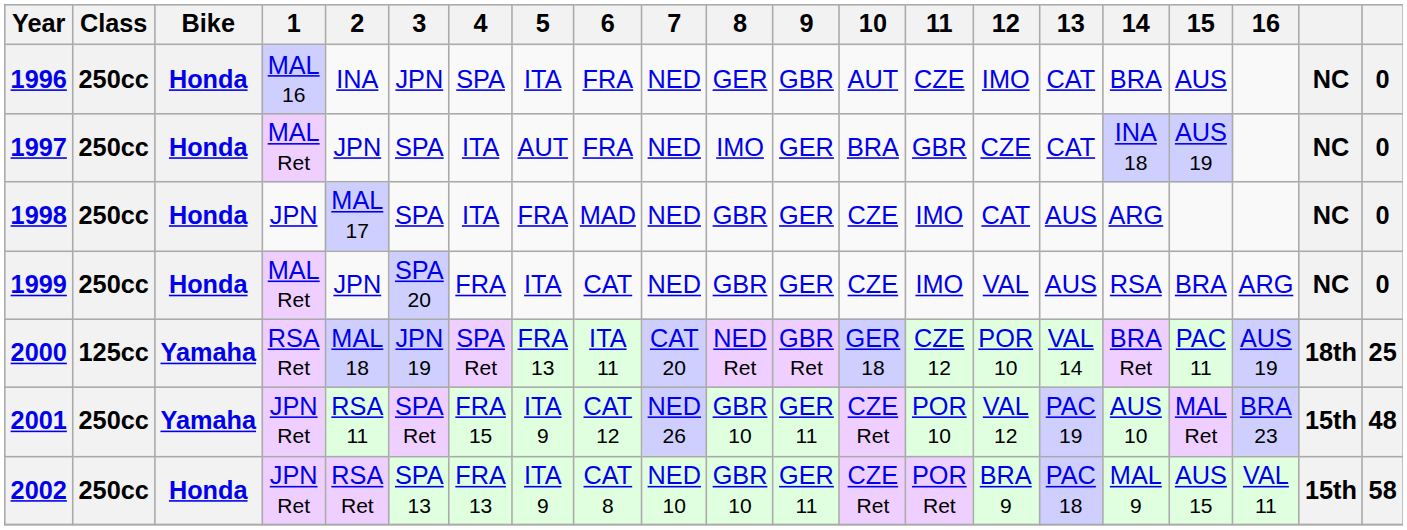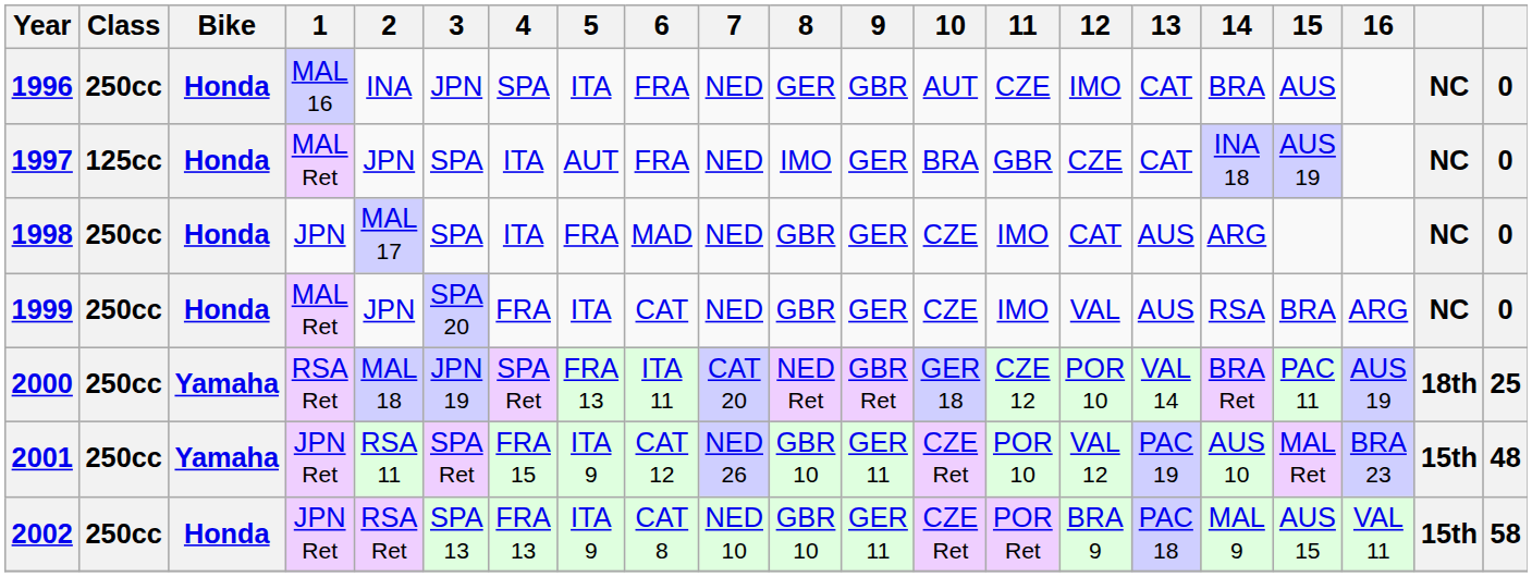1997 | Class: 250cc -> 125cc
2000 | Class: 125cc -> 250cc
